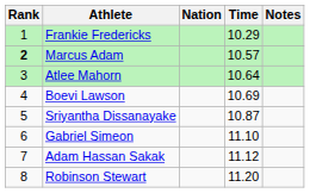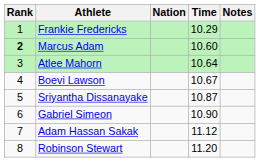Marcus Adam | Time: 10.57 -> 10.60
Boevi Lawson | Time: 10.69 -> 10.67
Gabriel Simeon | Time: 11.10 -> 10.90
